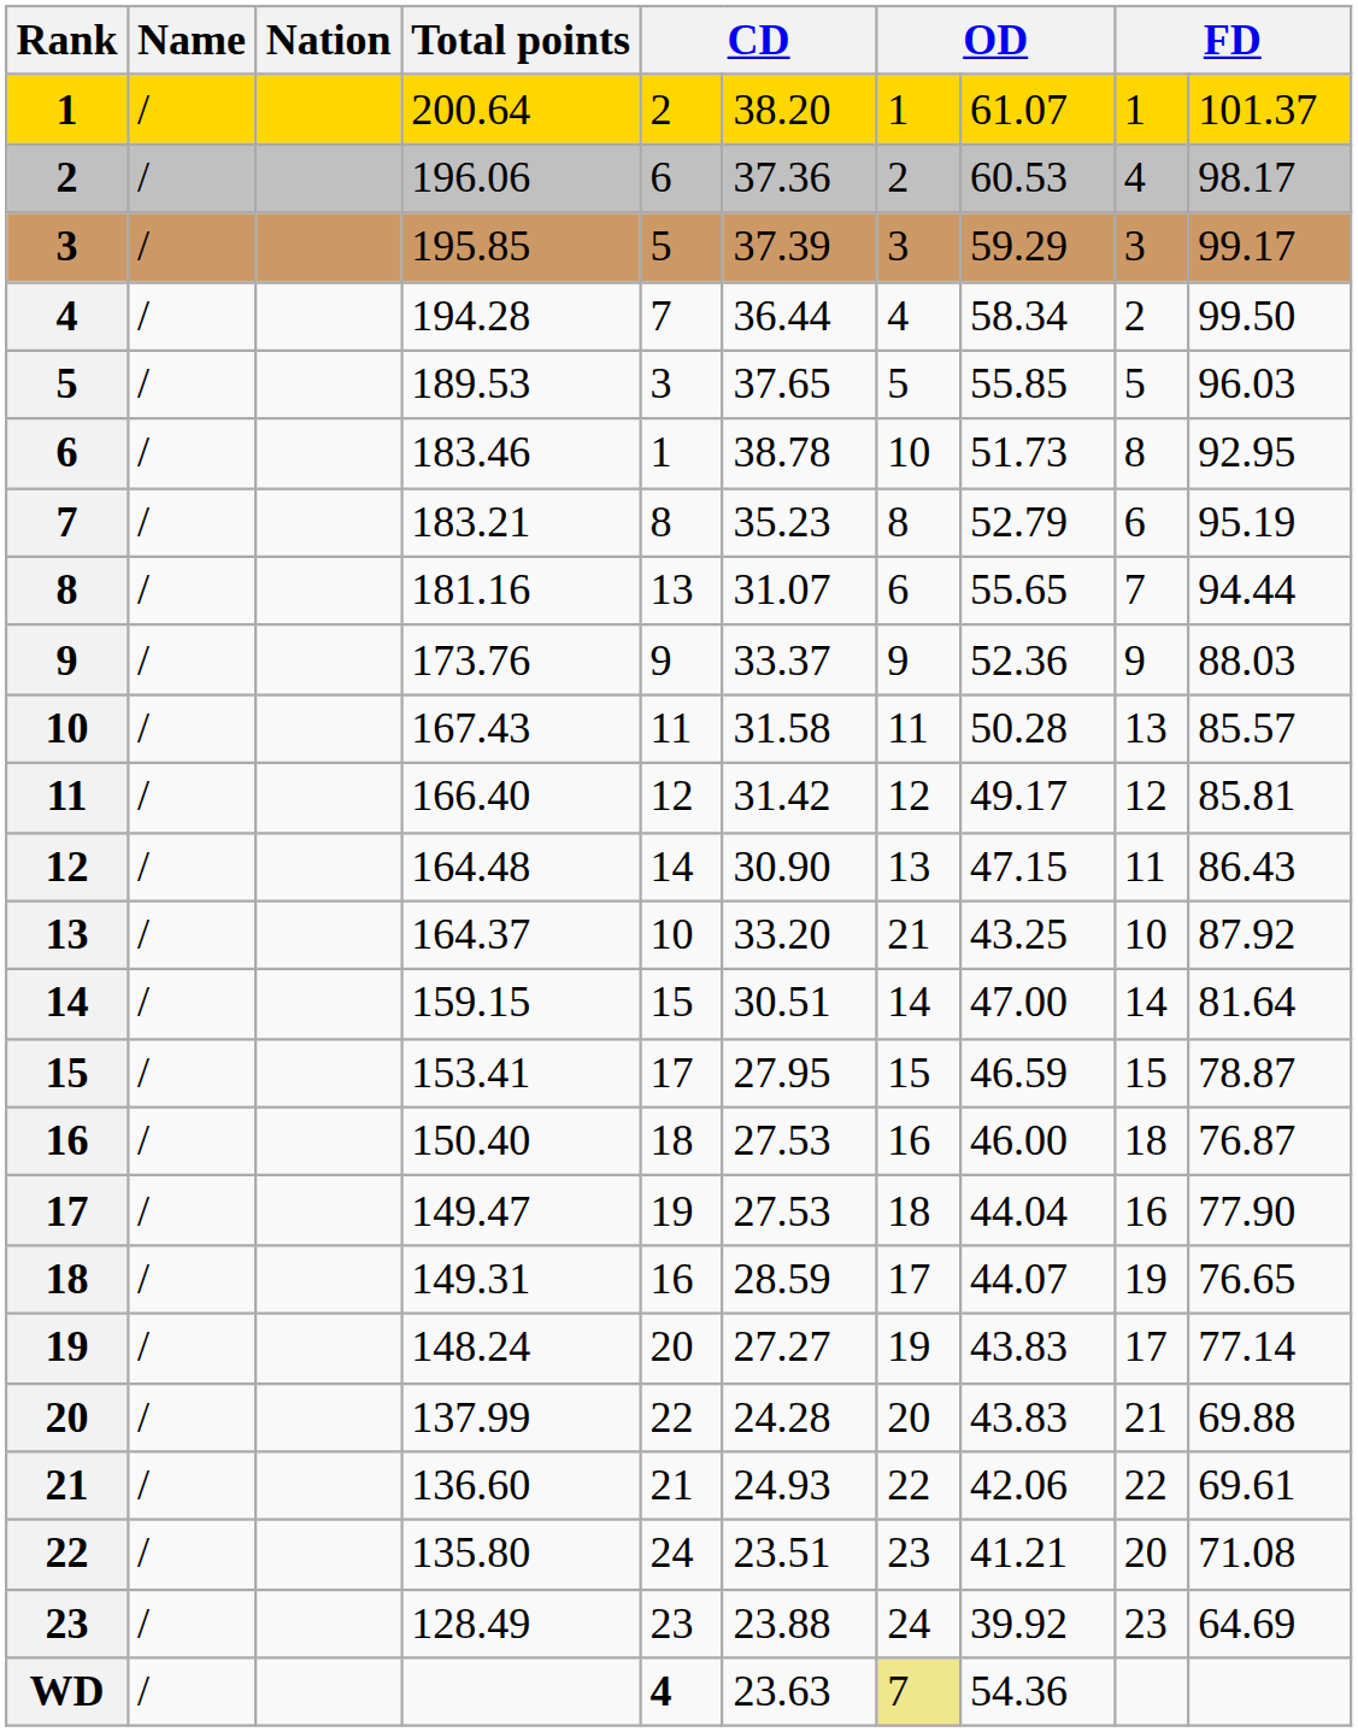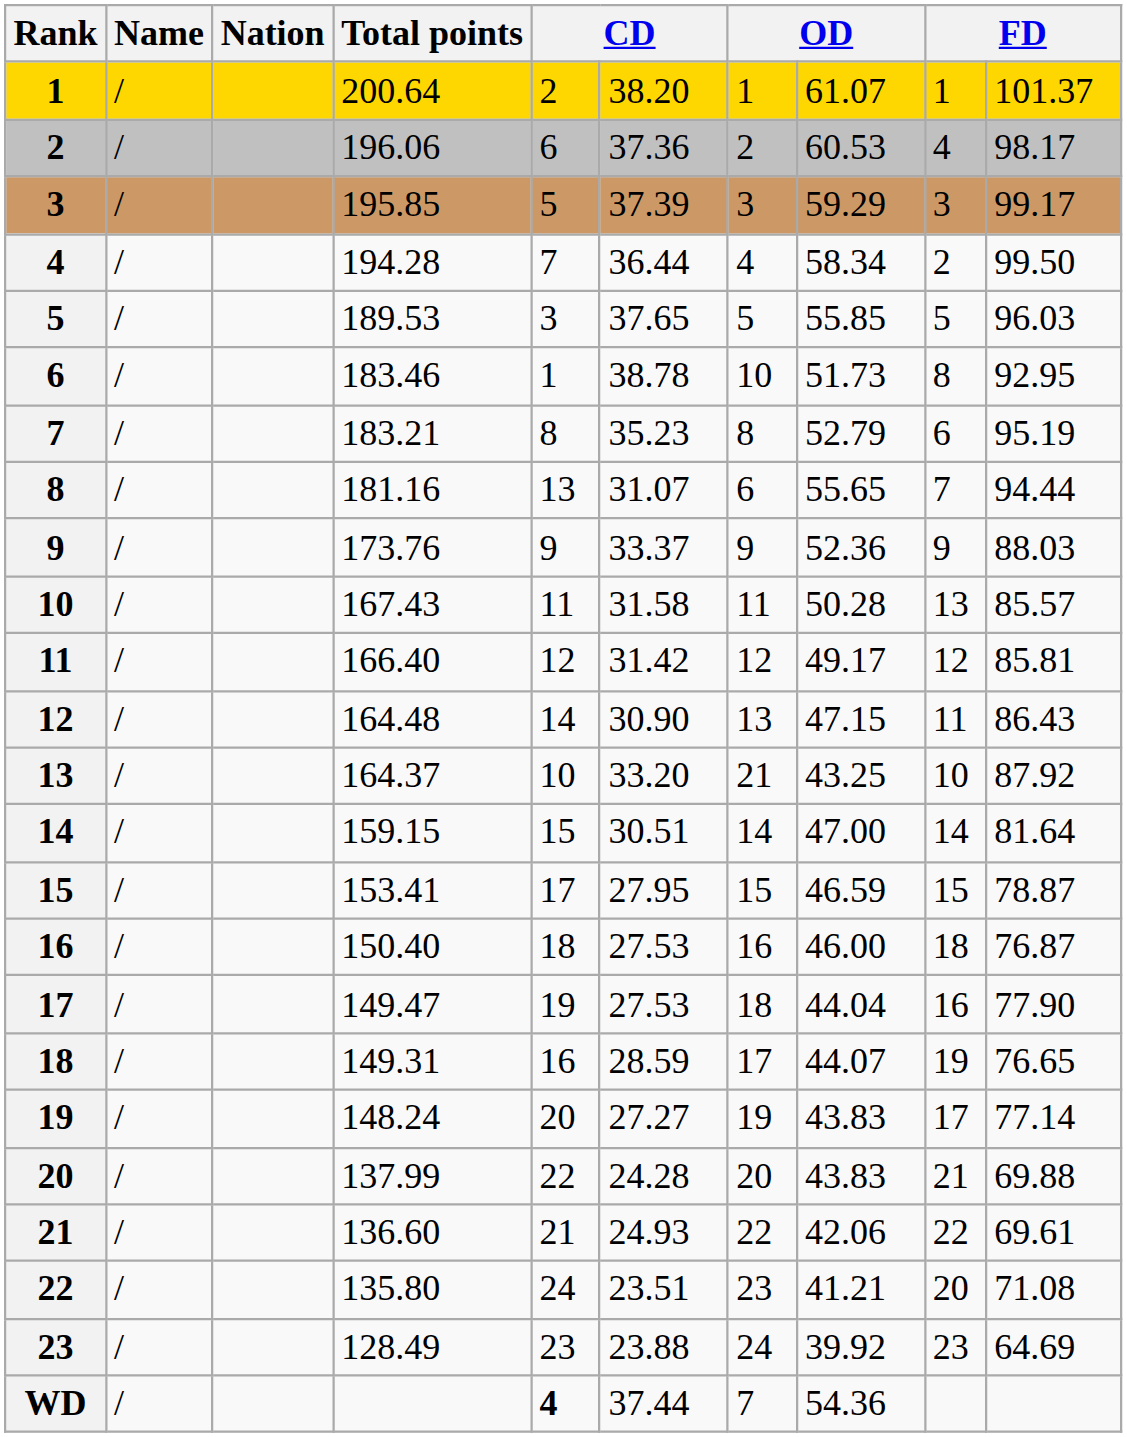WD | column 6: 23.63 -> 37.44
WD | column 7: khaki background -> no background
